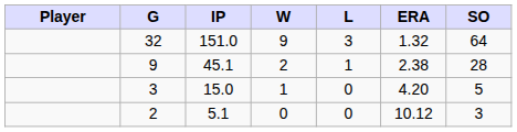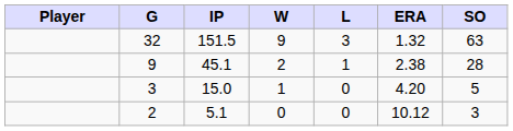32 | IP: 151.0 -> 151.5
32 | SO: 64 -> 63
